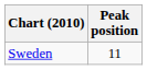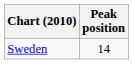Sweden | Peak position: 11 -> 14
